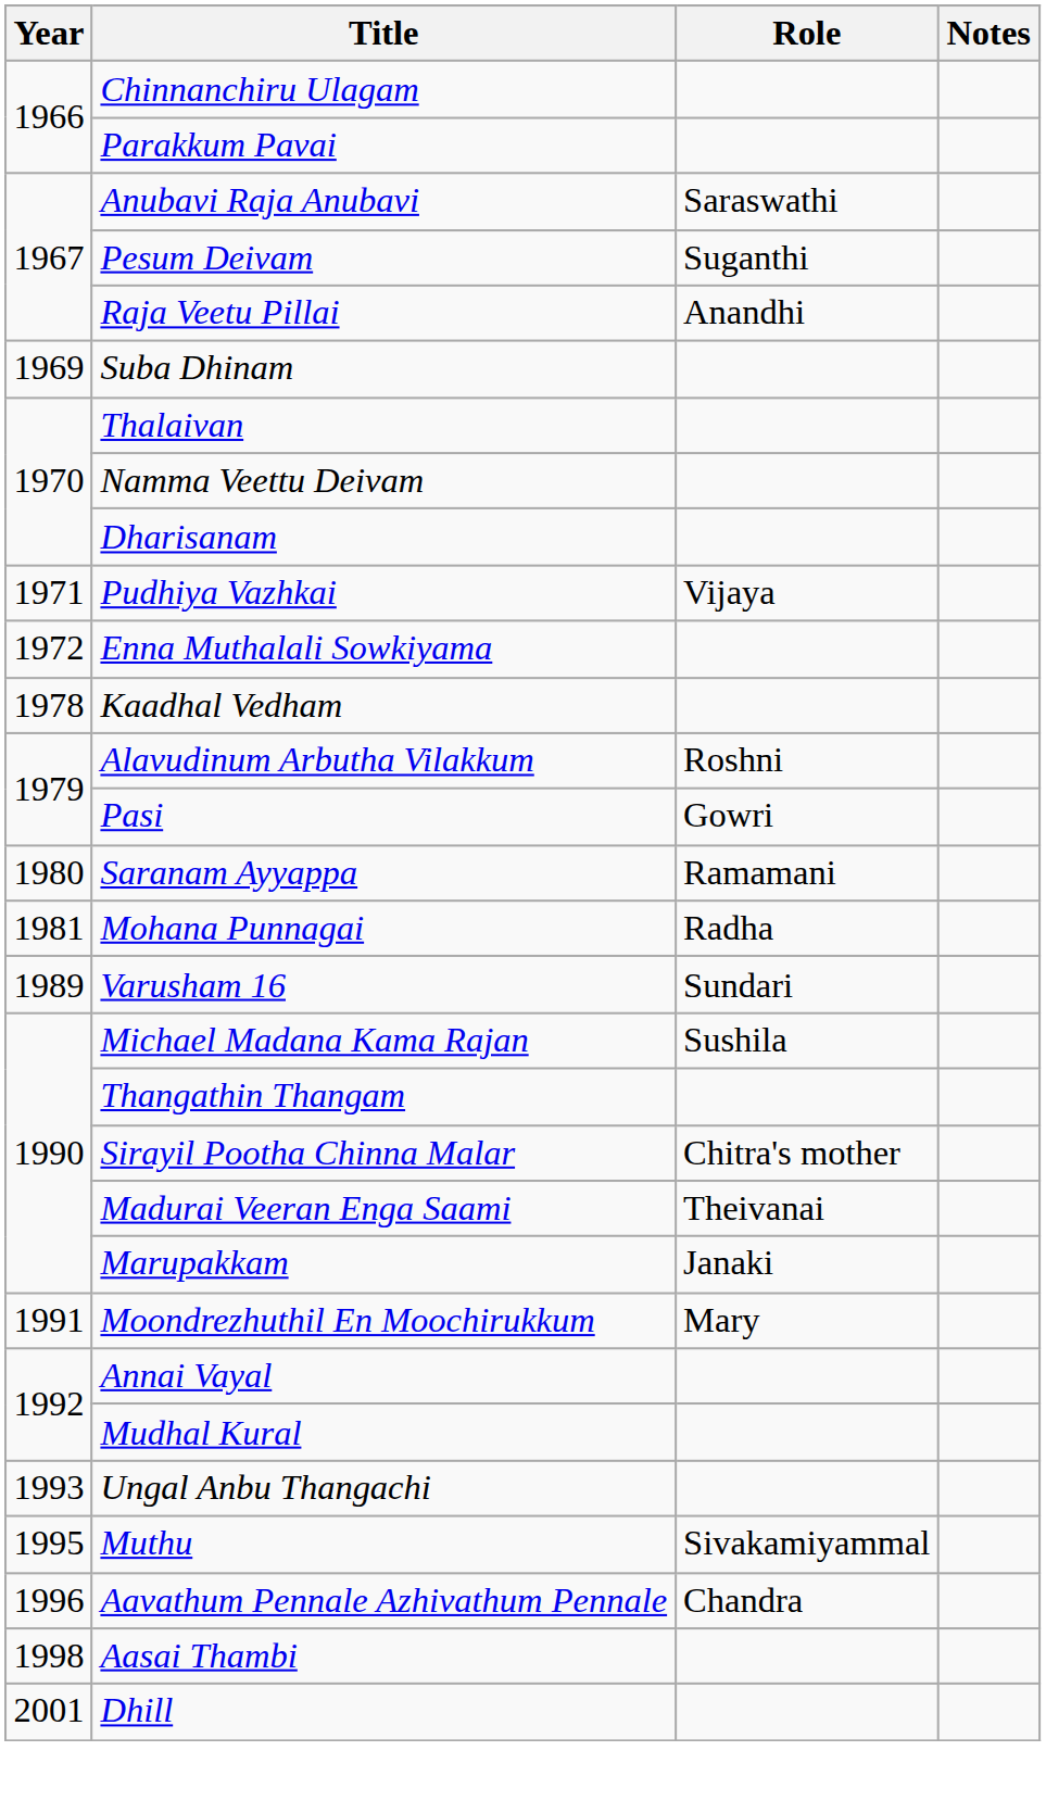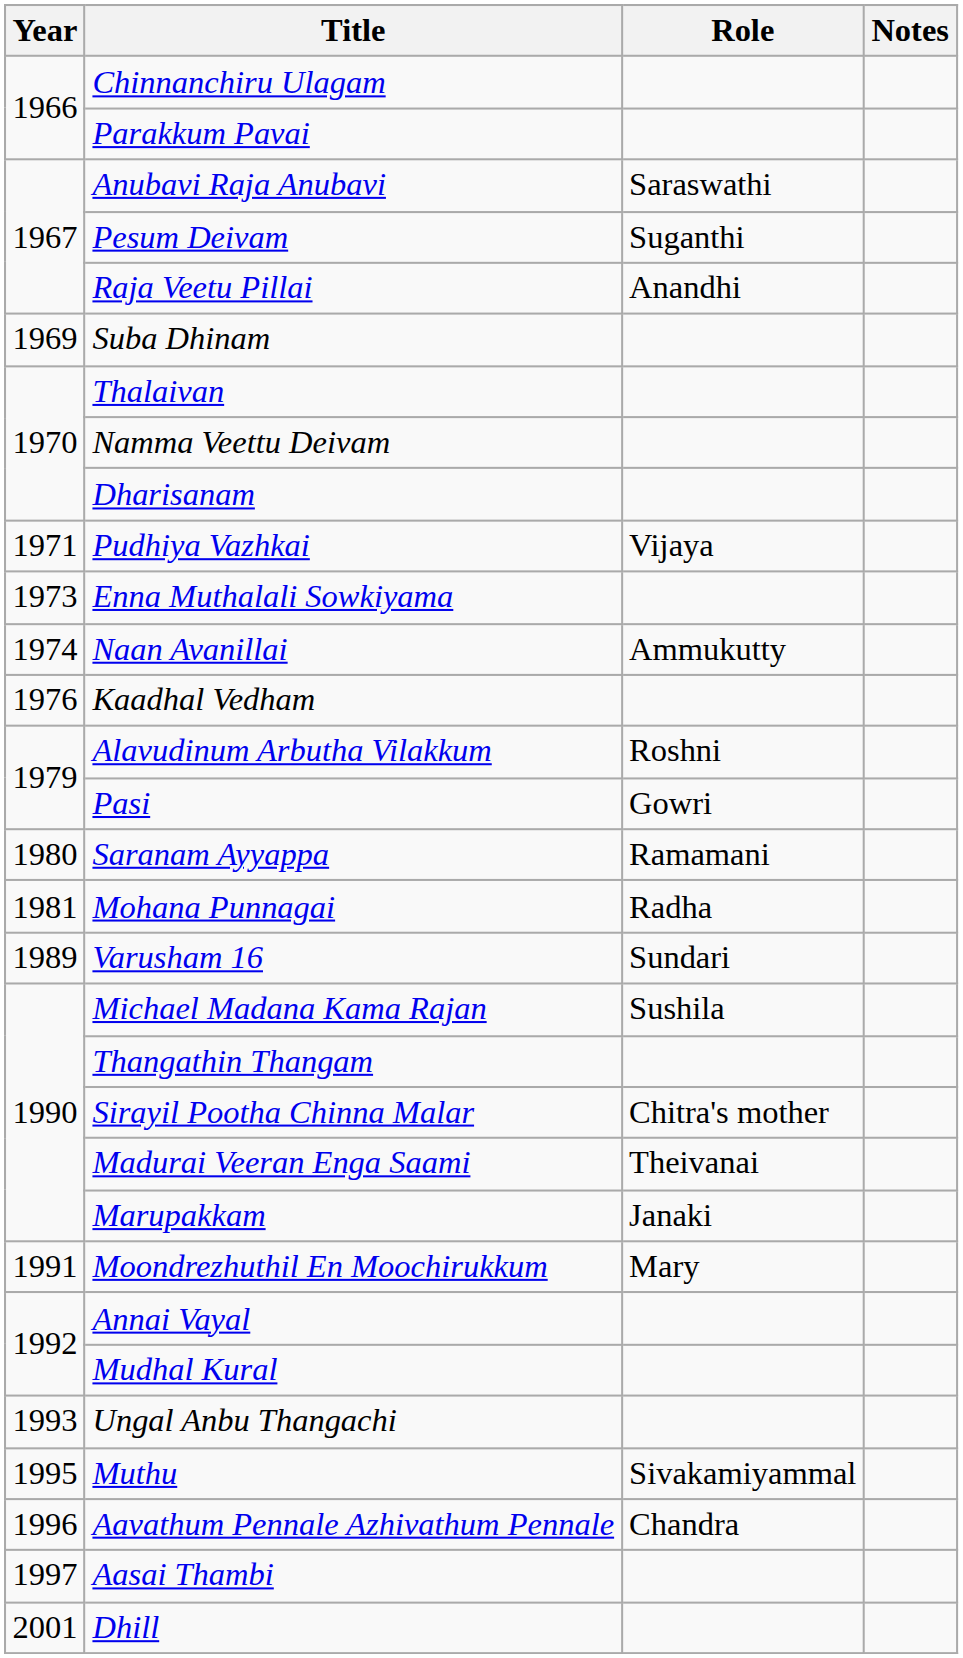Enna Muthalali Sowkiyama | Year: 1972 -> 1973
+ row: 1974 | Naan Avanillai | Ammukutty
Kaadhal Vedham | Year: 1978 -> 1976
Aasai Thambi | Year: 1998 -> 1997
